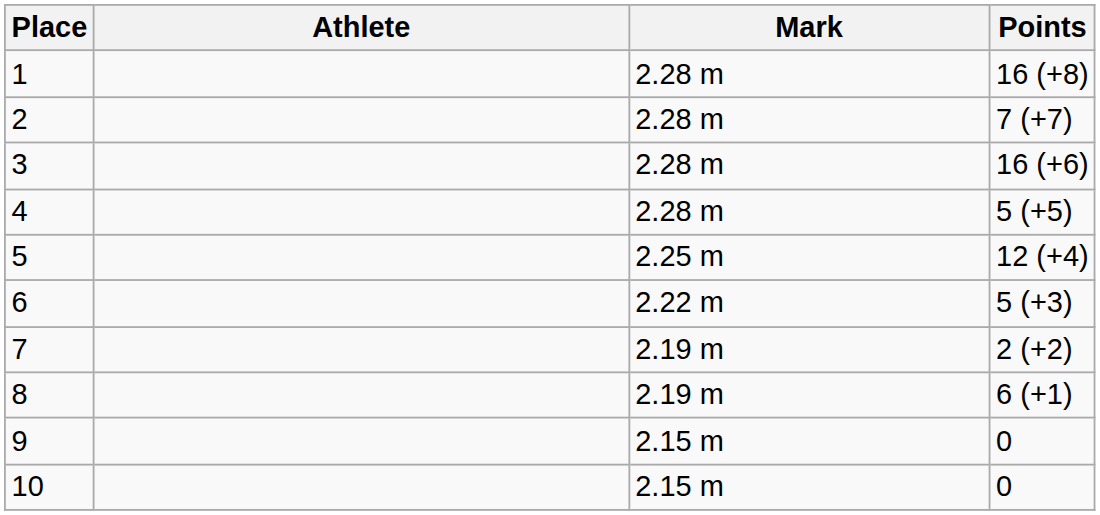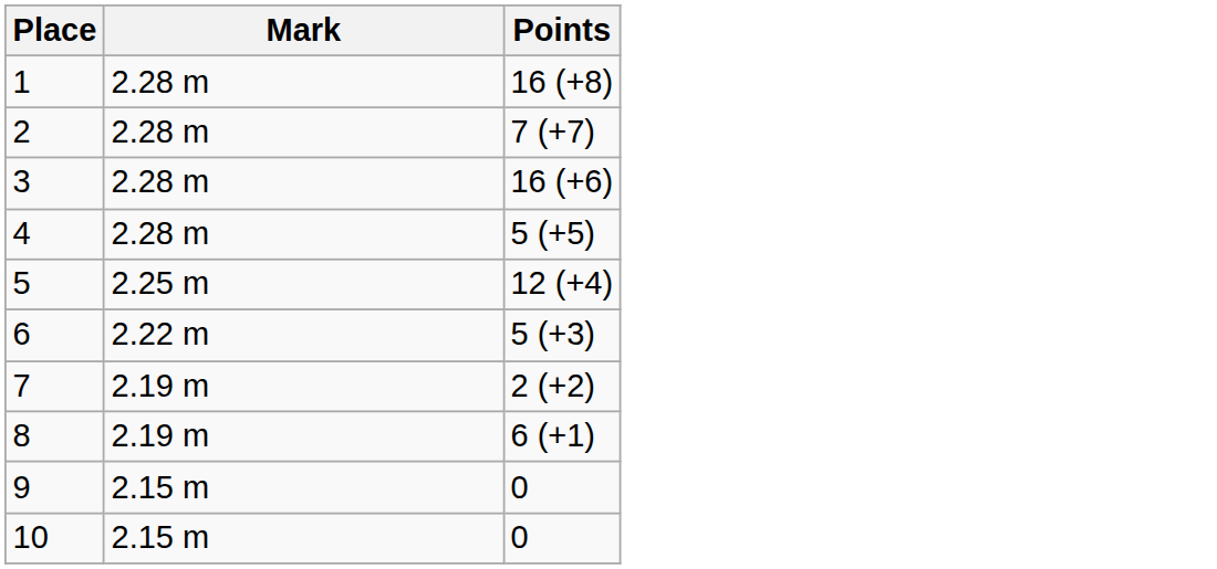- column: Athlete
